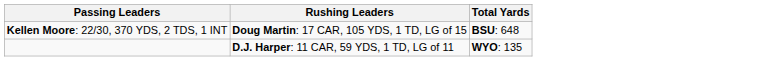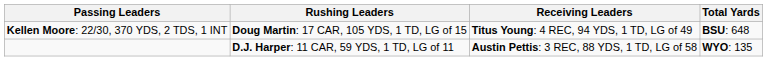+ column: Receiving Leaders | Titus Young: 4 REC, 94 YDS, 1 TD, LG of 49 | Austin Pettis: 3 REC, 88 YDS, 1 TD, LG of 58
